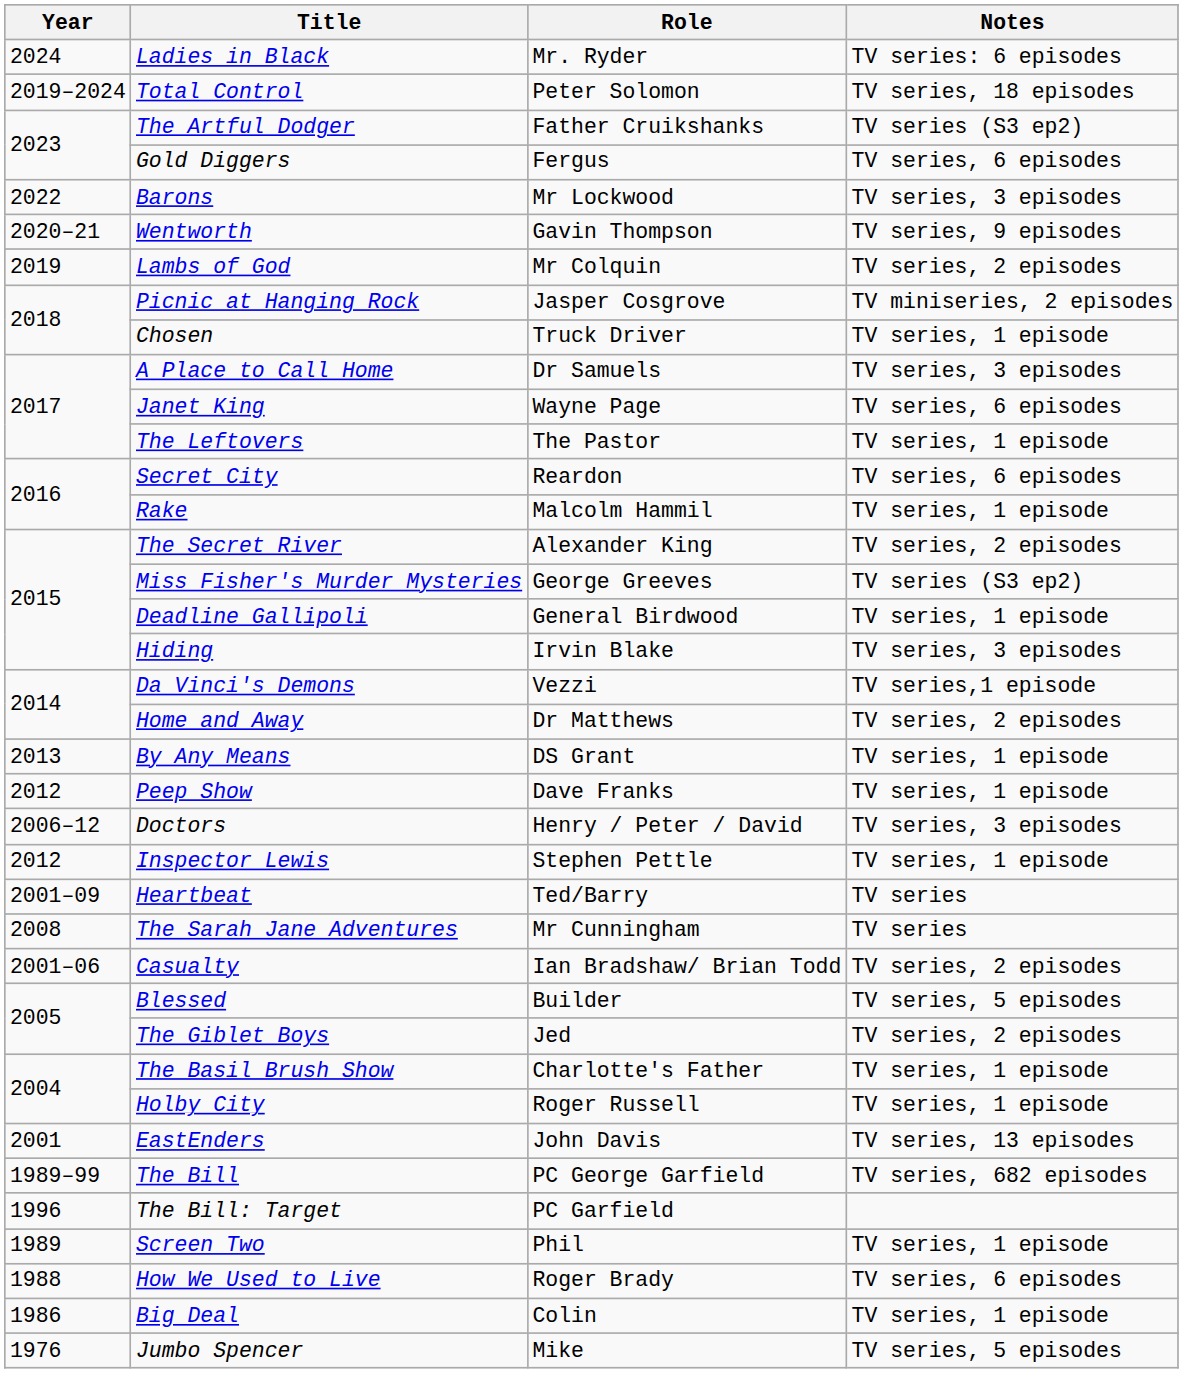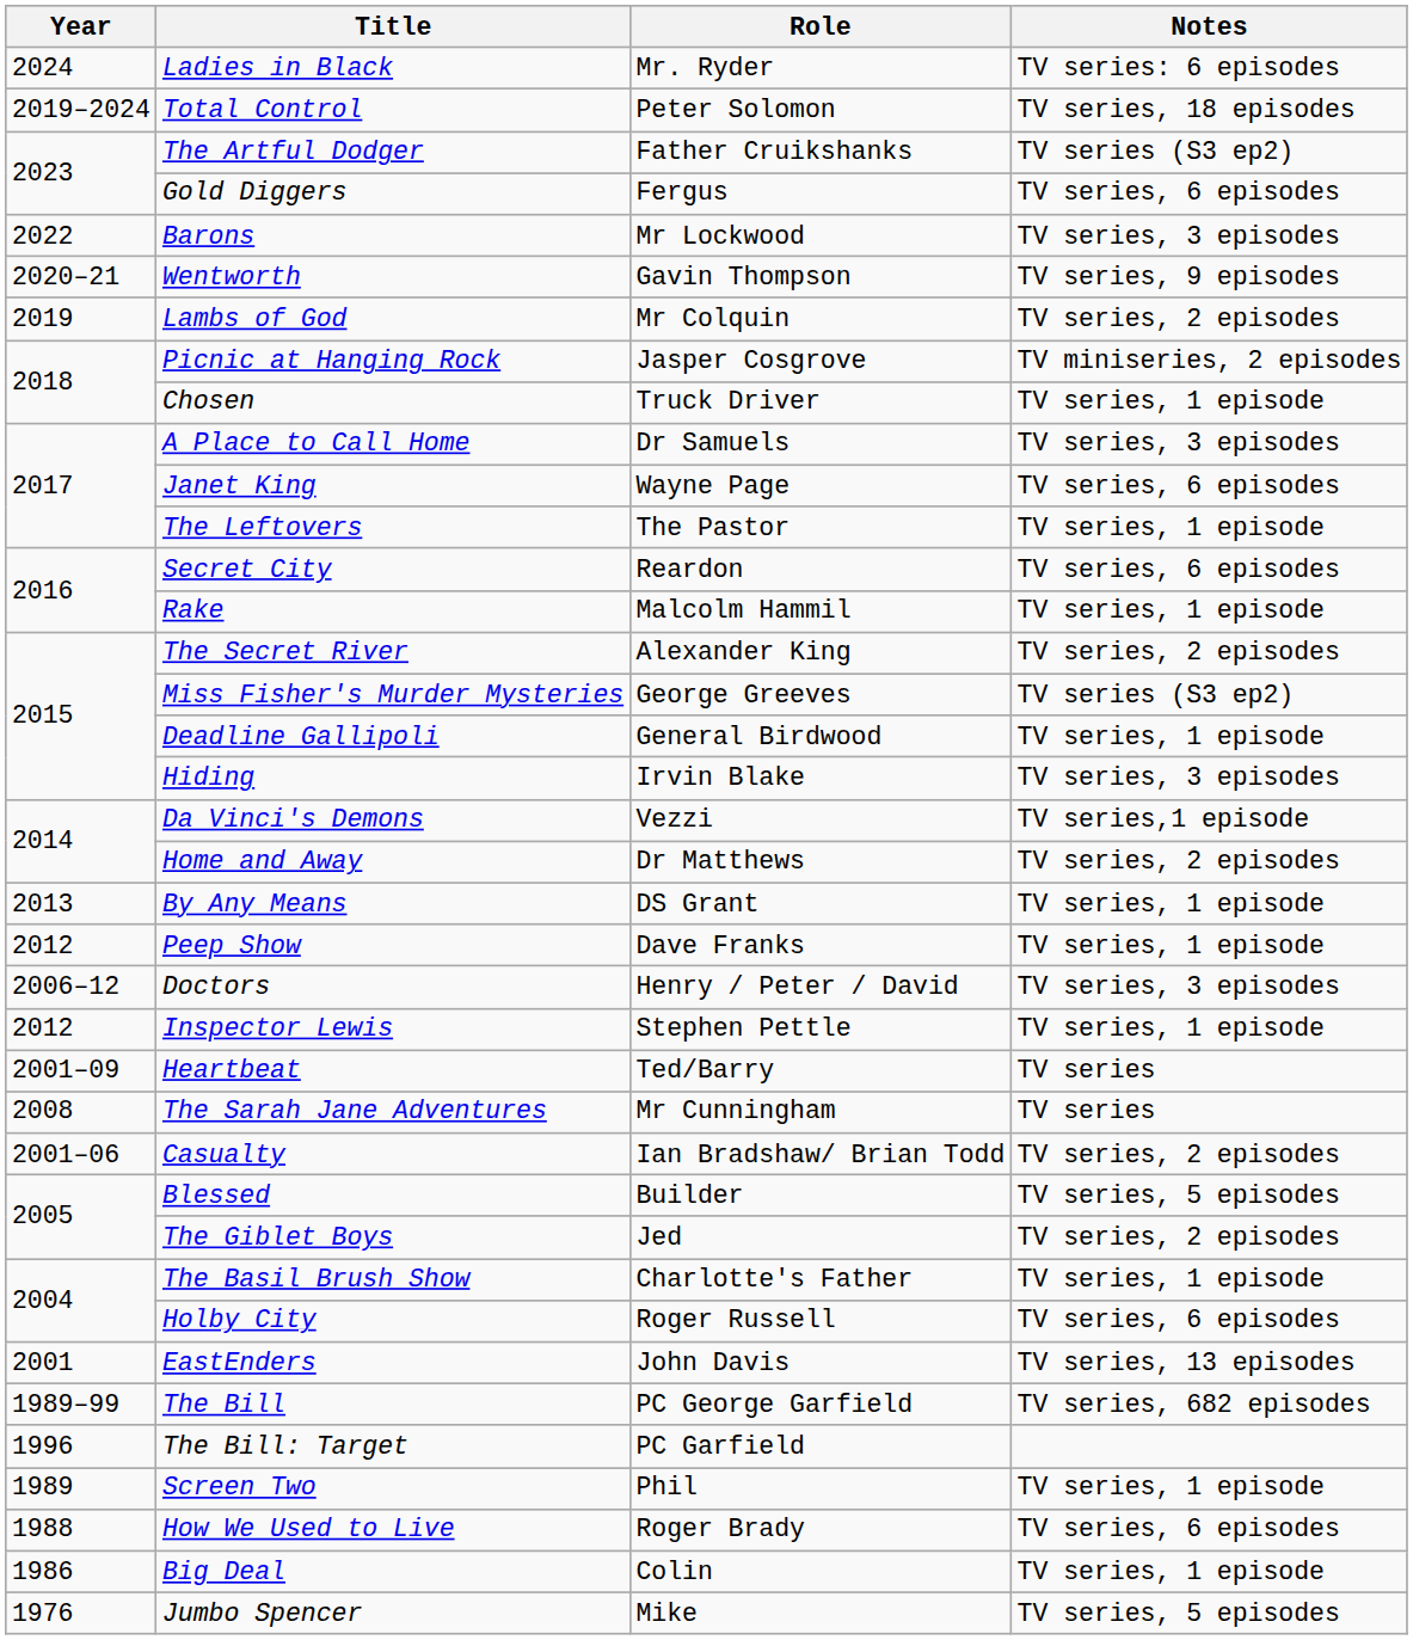Holby City | Notes: TV series, 1 episode -> TV series, 6 episodes
